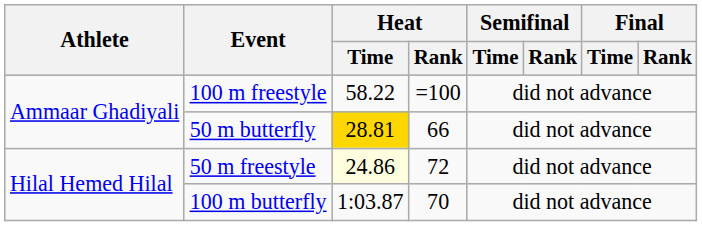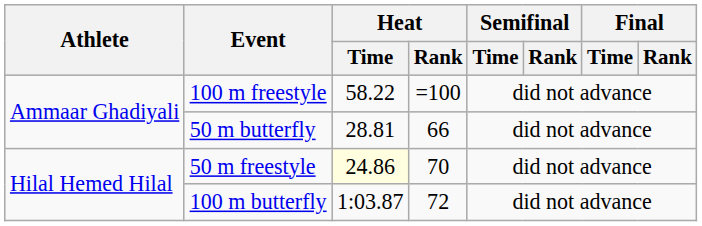50 m butterfly | Heat / Time: gold background -> no background
50 m freestyle | Heat / Rank: 72 -> 70
100 m butterfly | Heat / Rank: 70 -> 72
